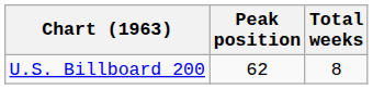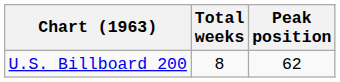columns swapped: Peak position <-> Total weeks
